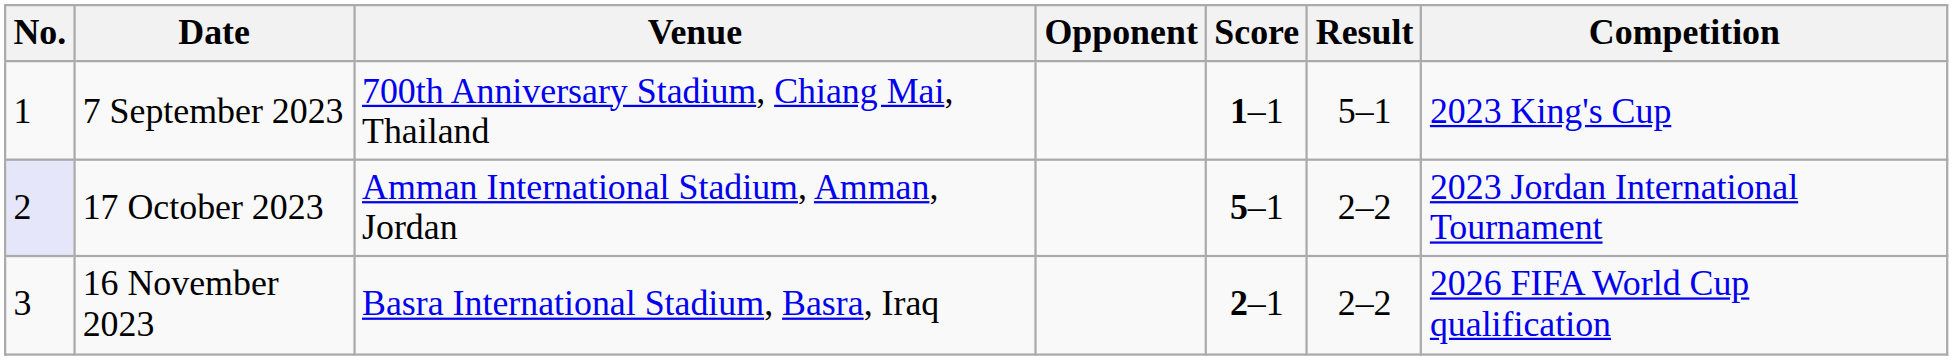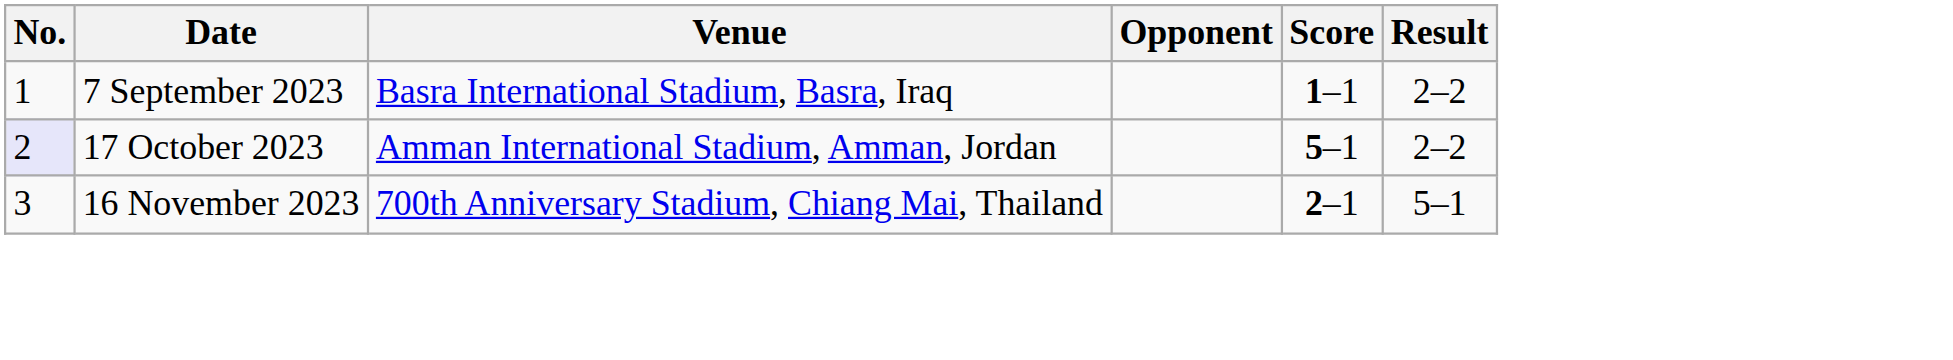- column: Competition | 2023 King's Cup | 2023 Jordan International Tournament | 2026 FIFA World Cup qualification
7 September 2023 | Venue: 700th Anniversary Stadium, Chiang Mai, Thailand -> Basra International Stadium, Basra, Iraq
7 September 2023 | Result: 5–1 -> 2–2
16 November 2023 | Venue: Basra International Stadium, Basra, Iraq -> 700th Anniversary Stadium, Chiang Mai, Thailand
16 November 2023 | Result: 2–2 -> 5–1
